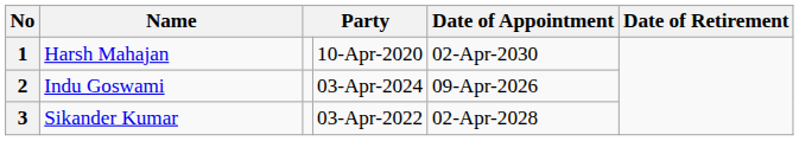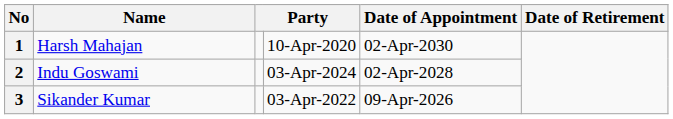2 | Date of Appointment: 09-Apr-2026 -> 02-Apr-2028
3 | Date of Appointment: 02-Apr-2028 -> 09-Apr-2026
